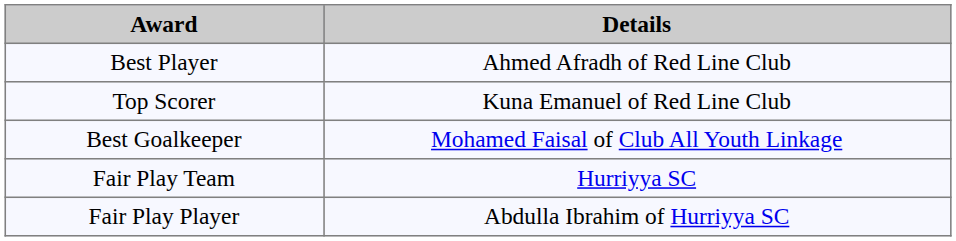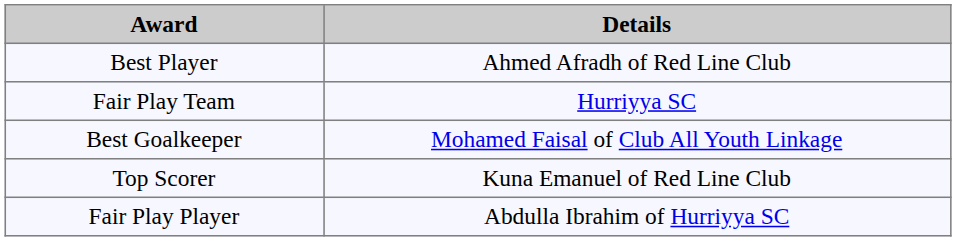rows swapped: Top Scorer <-> Fair Play Team
